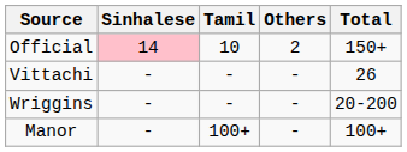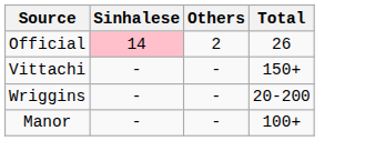- column: Tamil | 10 | - | - | 100+
Official | Total: 150+ -> 26
Vittachi | Total: 26 -> 150+
